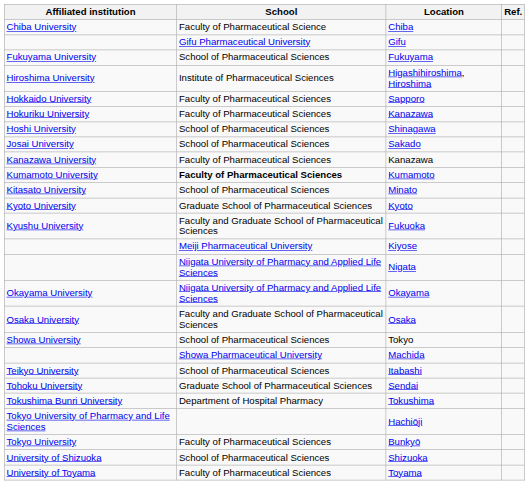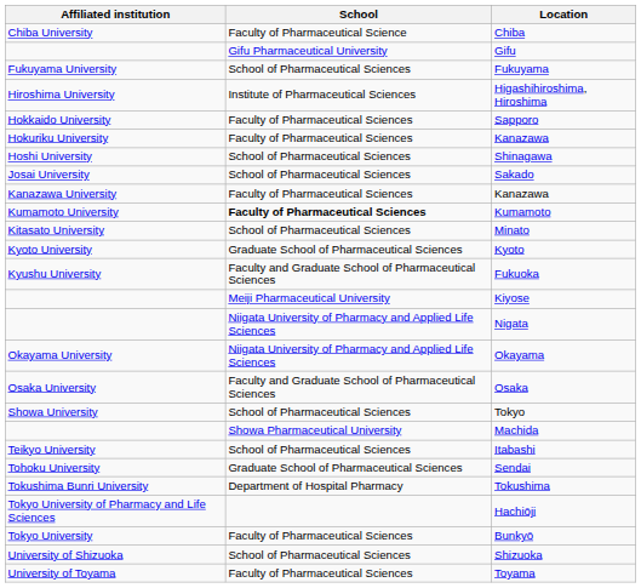- column: Ref.
